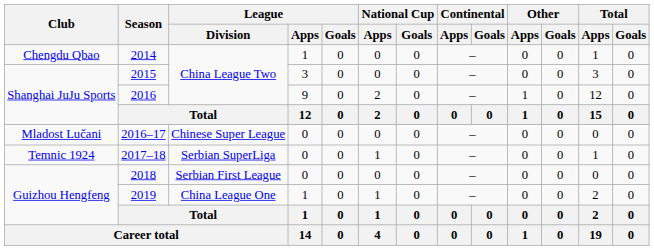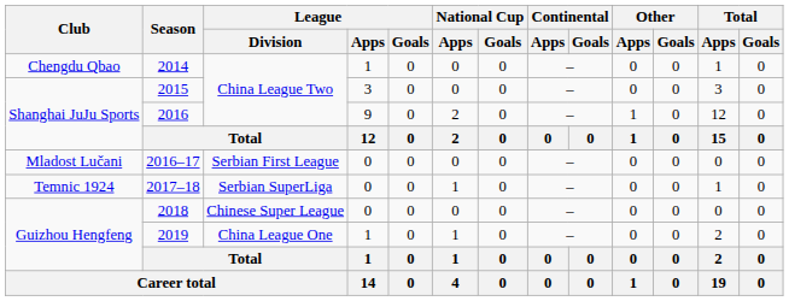2016–17 | League / Division: Chinese Super League -> Serbian First League
2018 | League / Division: Serbian First League -> Chinese Super League
